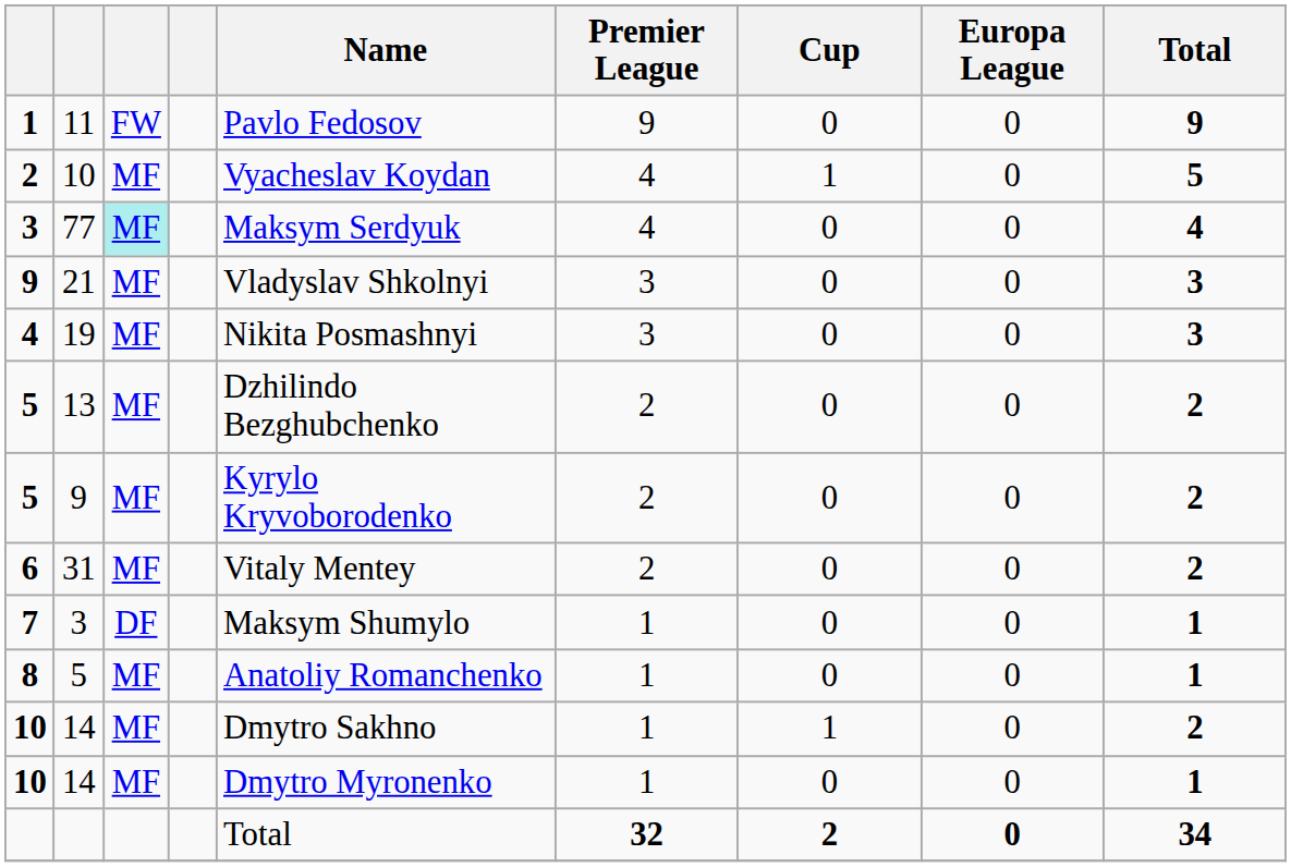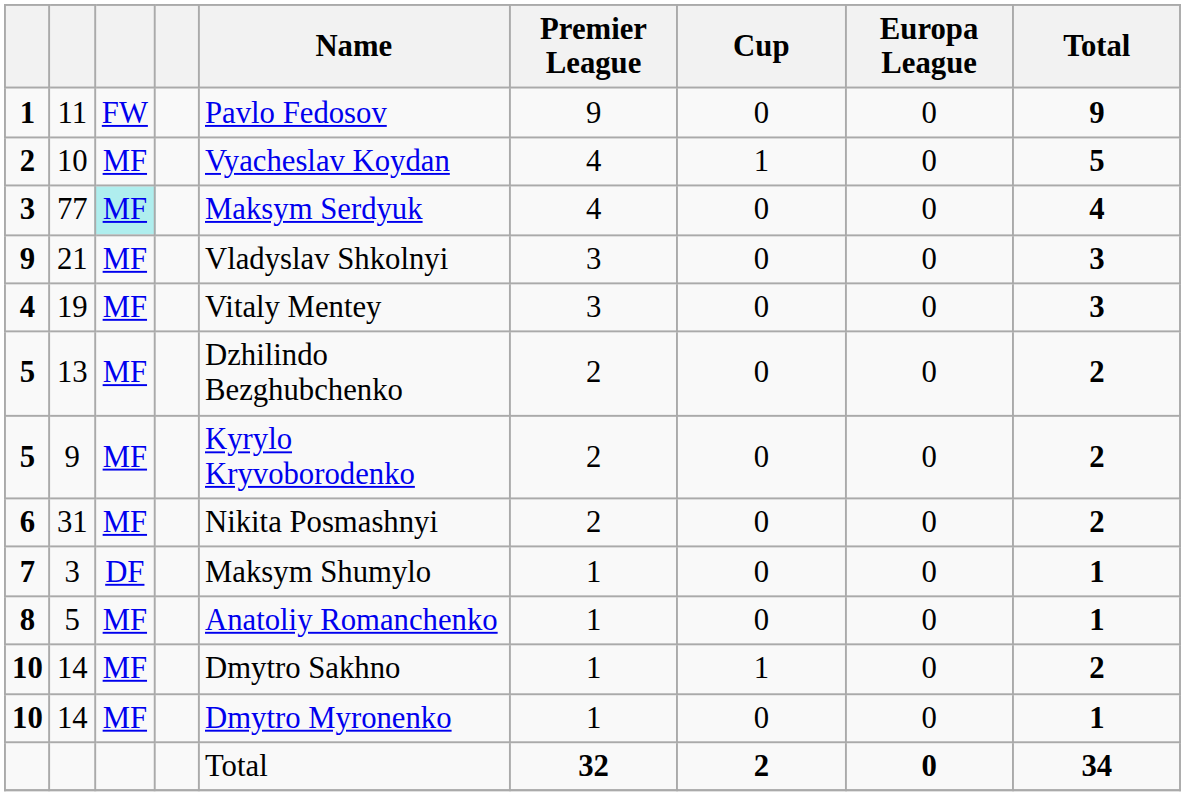19 | Name: Nikita Posmashnyi -> Vitaly Mentey
31 | Name: Vitaly Mentey -> Nikita Posmashnyi
